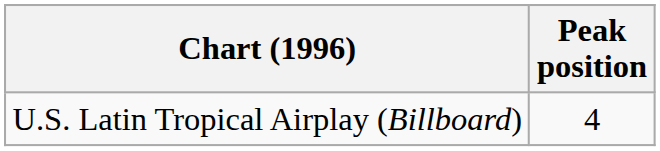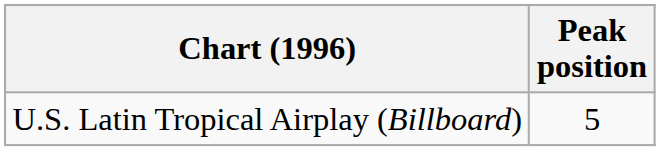U.S. Latin Tropical Airplay (Billboard) | Peak position: 4 -> 5
